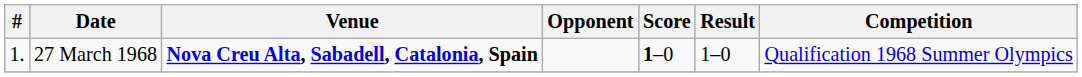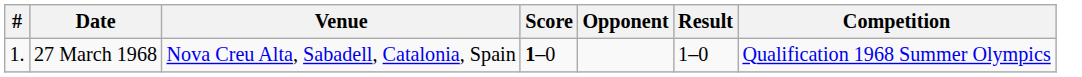columns swapped: Opponent <-> Score
27 March 1968 | Venue: bold -> normal
